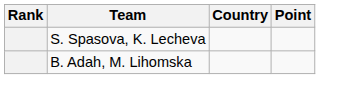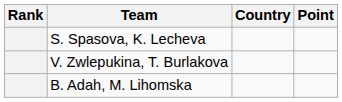+ row: V. Zwlepukina, T. Burlakova
